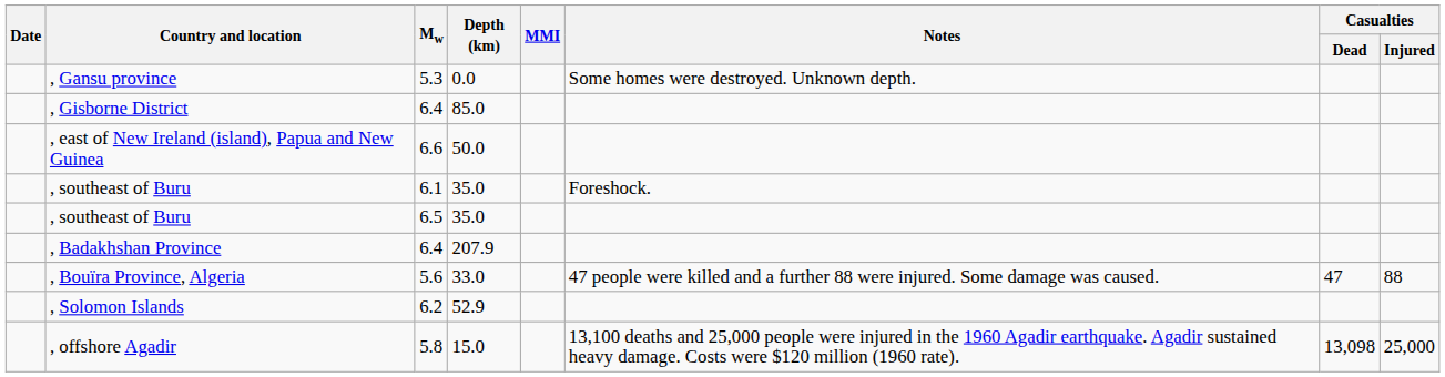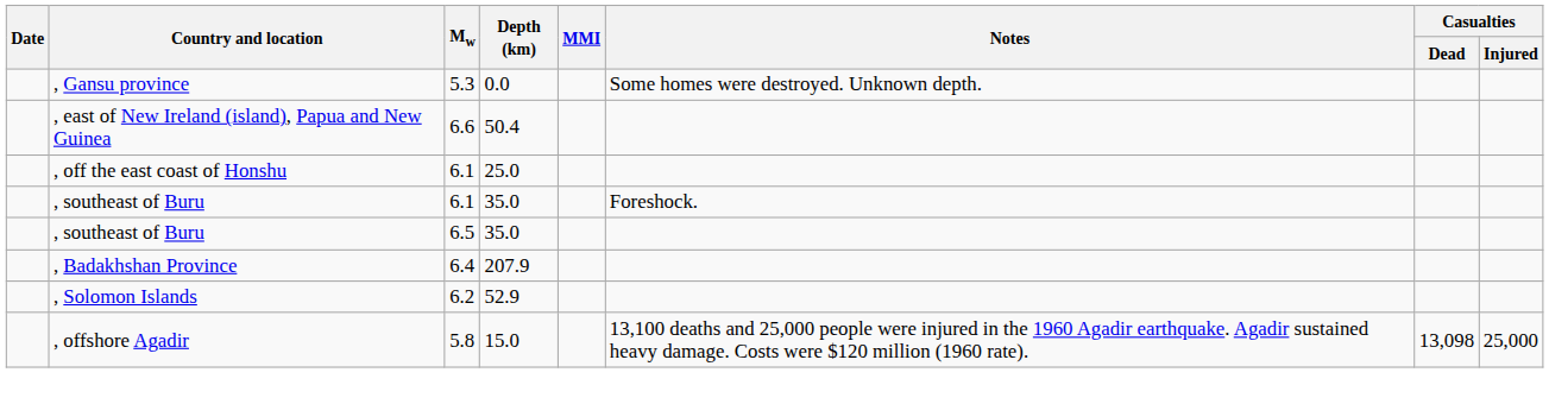- row: , Gisborne District | 6.4 | 85.0
, east of New Ireland (island), Papua and New Guinea | Depth (km): 50.0 -> 50.4
+ row: , off the east coast of Honshu | 6.1 | 25.0
- row: , Bouïra Province, Algeria | 5.6 | 33.0 | 47 people were killed and a further 88 were injured. Some damage was caused. | 47 | 88
